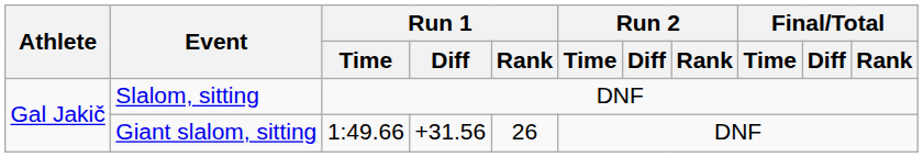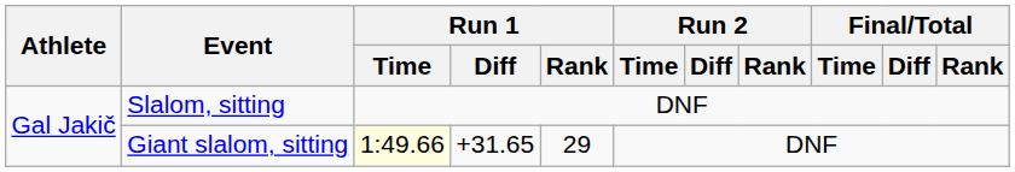Giant slalom, sitting | Run 1 / Time: no background -> lightyellow background
Giant slalom, sitting | Run 1 / Diff: +31.56 -> +31.65
Giant slalom, sitting | Run 1 / Rank: 26 -> 29
